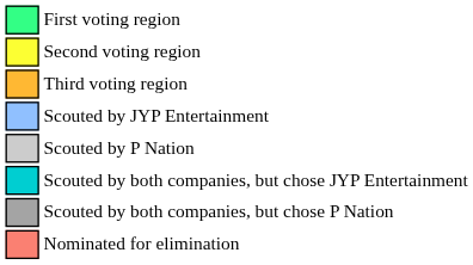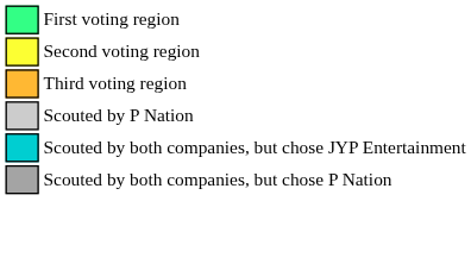- row: Scouted by JYP Entertainment
- row: Nominated for elimination
